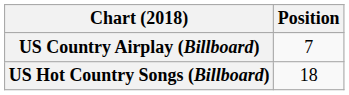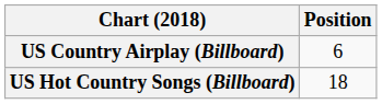US Country Airplay (Billboard) | Position: 7 -> 6
